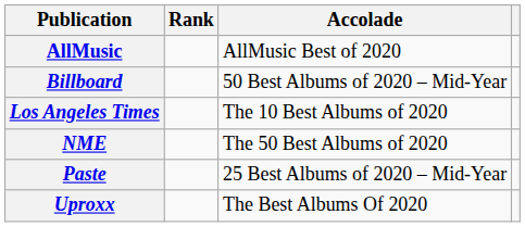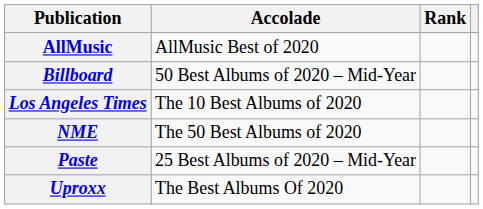columns swapped: Accolade <-> Rank
